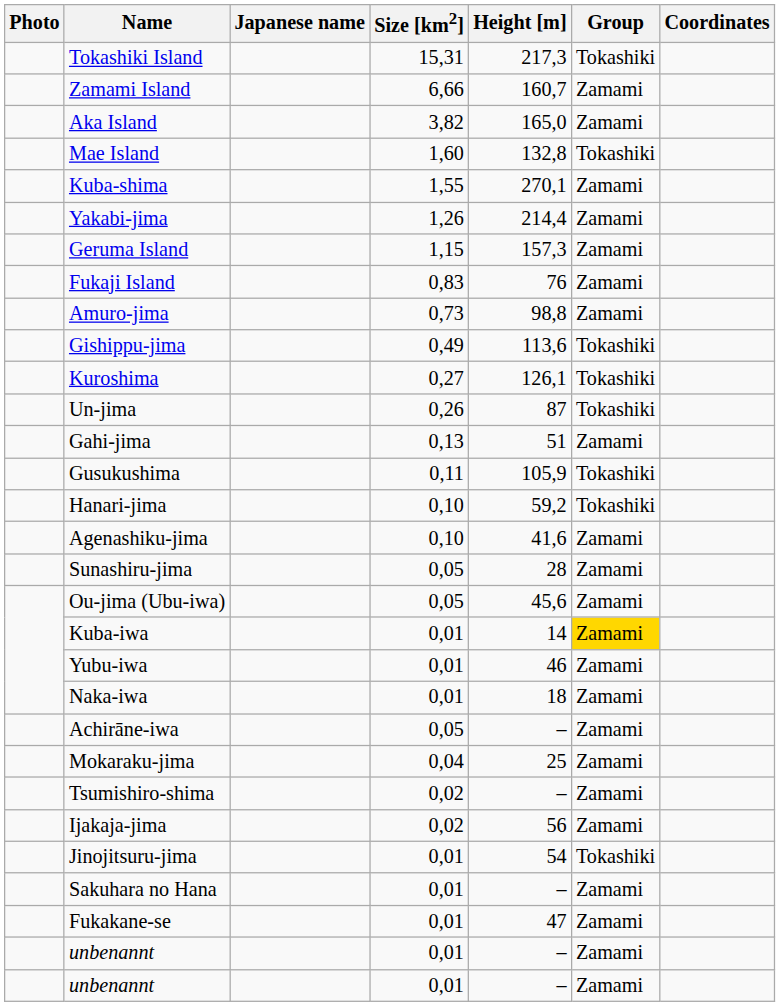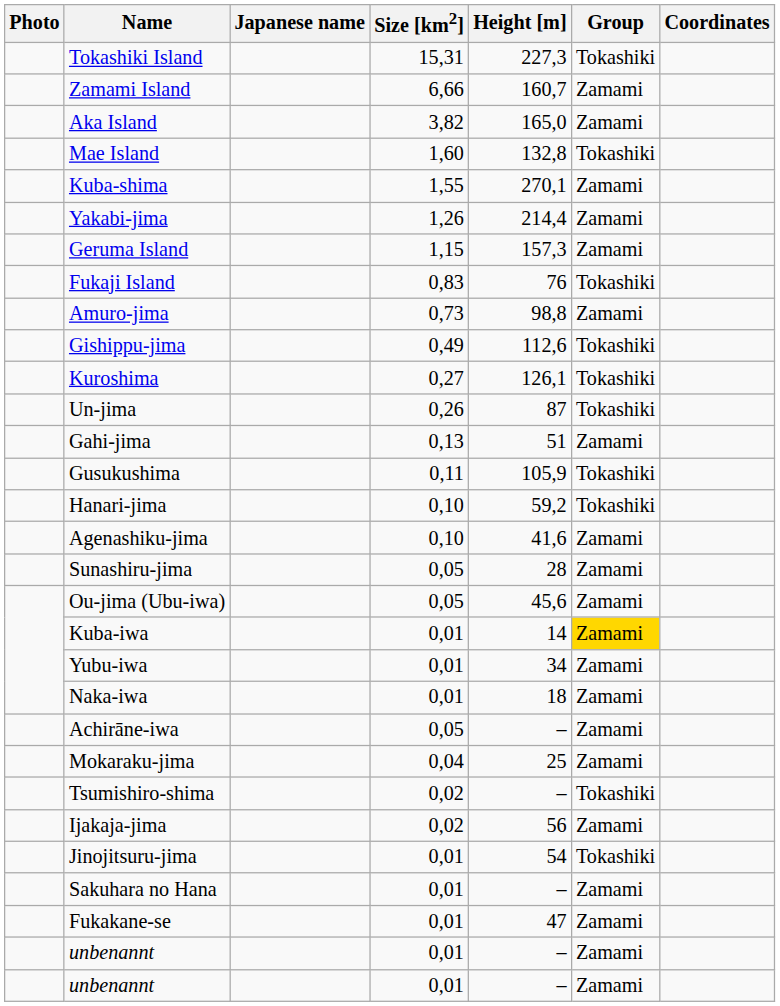Tokashiki Island | Height [m]: 217,3 -> 227,3
Fukaji Island | Group: Zamami -> Tokashiki
Gishippu-jima | Height [m]: 113,6 -> 112,6
Yubu-iwa | Height [m]: 46 -> 34
Tsumishiro-shima | Group: Zamami -> Tokashiki
